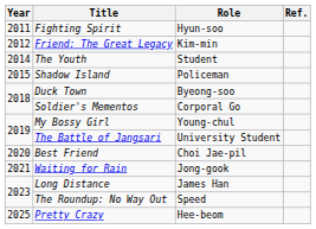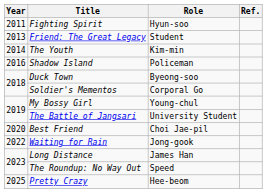Friend: The Great Legacy | Year: 2012 -> 2013
Friend: The Great Legacy | Role: Kim-min -> Student
The Youth | Role: Student -> Kim-min
Shadow Island | Year: 2015 -> 2016
Waiting for Rain | Year: 2021 -> 2022
